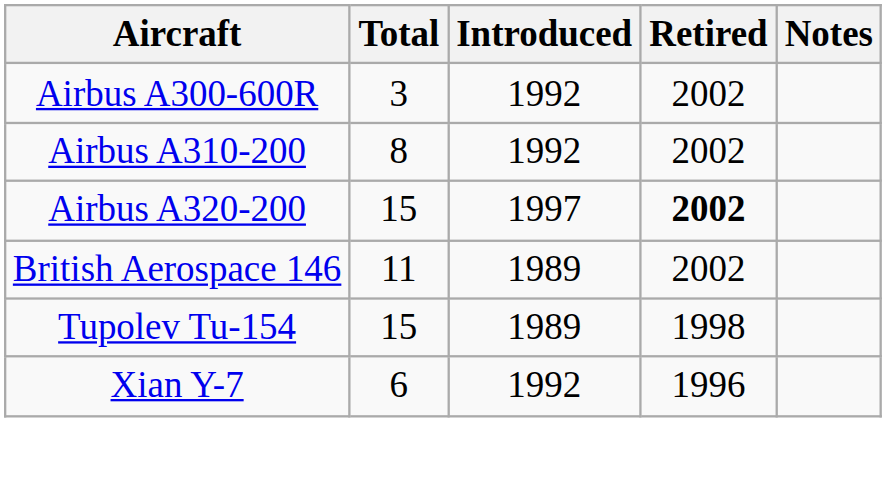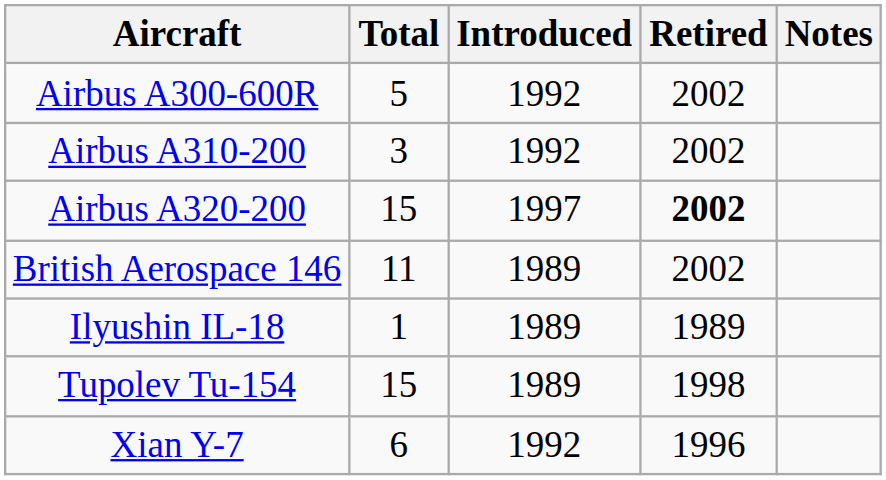Airbus A300-600R | Total: 3 -> 5
Airbus A310-200 | Total: 8 -> 3
+ row: Ilyushin IL-18 | 1 | 1989 | 1989
